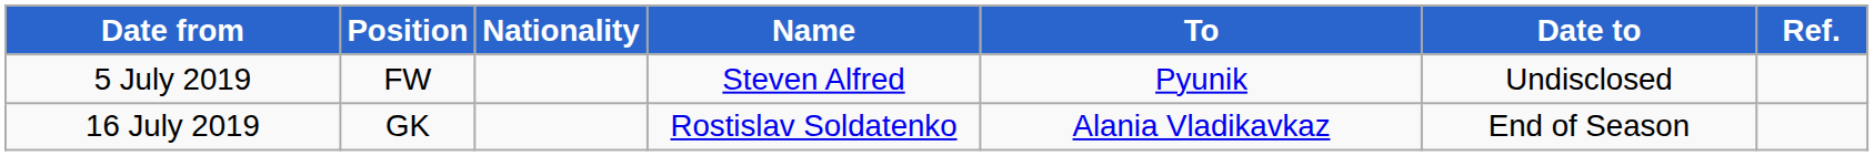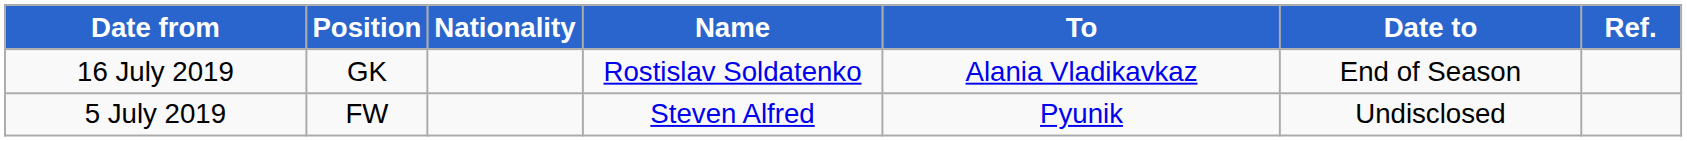rows swapped: 5 July 2019 <-> 16 July 2019
